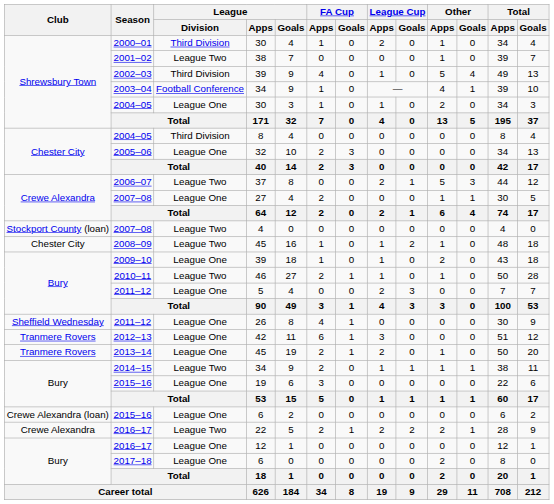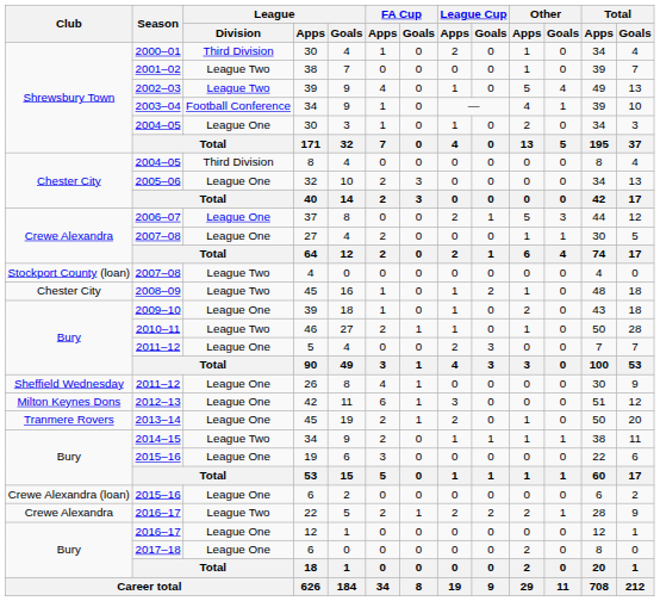2002–03 | League / Division: Third Division -> League Two
2006–07 | League / Division: League Two -> League One
2012–13 | Club: Tranmere Rovers -> Milton Keynes Dons
